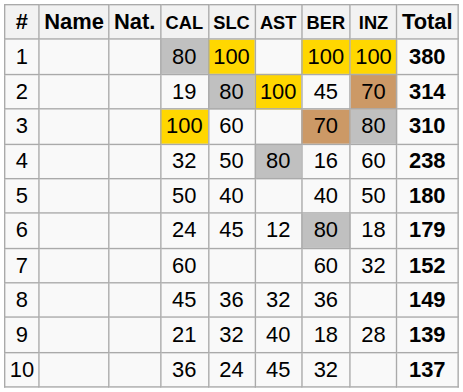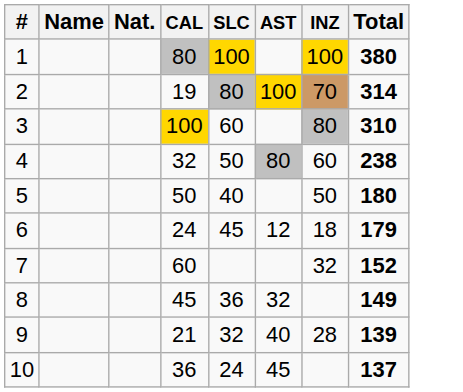- column: BER | 100 | 45 | 70 | 16 | 40 | 80 | 60 | 36 | 18 | 32
